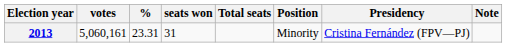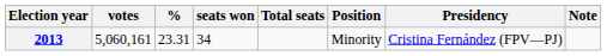2013 | seats won: 31 -> 34
